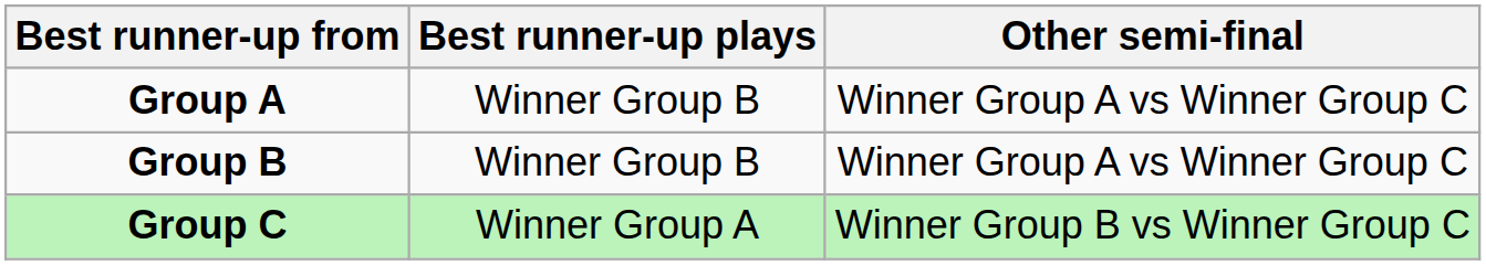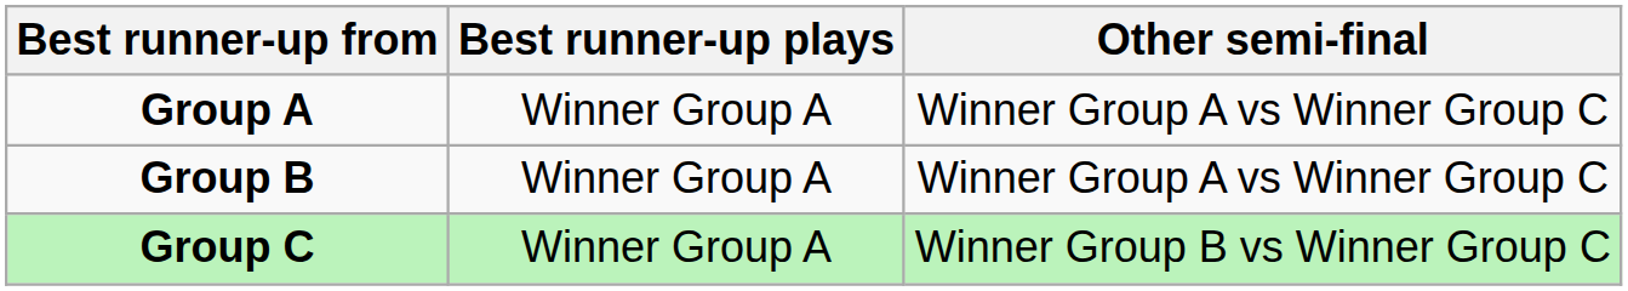Group A | Best runner-up plays: Winner Group B -> Winner Group A
Group B | Best runner-up plays: Winner Group B -> Winner Group A
